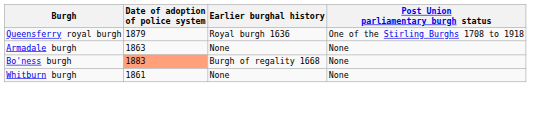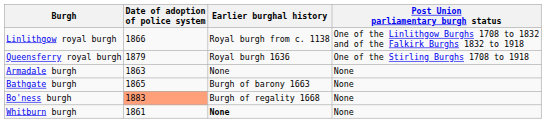+ row: Linlithgow royal burgh | 1866 | Royal burgh from c. 1138 | One of the Linlithgow Burghs 1708 to 1832 and of the Falkirk Burghs 1832 to 1918
+ row: Bathgate burgh | 1865 | Burgh of barony 1663 | None
Whitburn burgh | Earlier burghal history: normal -> bold
